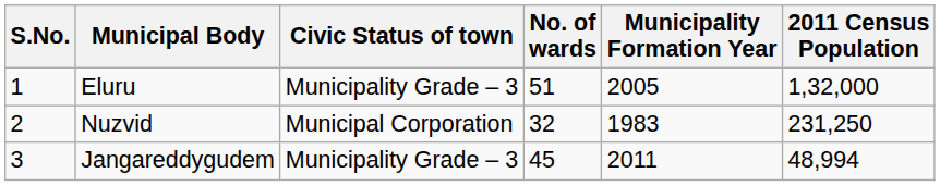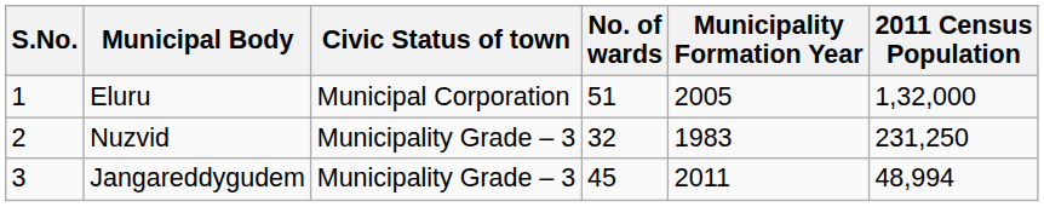Eluru | Civic Status of town: Municipality Grade – 3 -> Municipal Corporation
Nuzvid | Civic Status of town: Municipal Corporation -> Municipality Grade – 3
